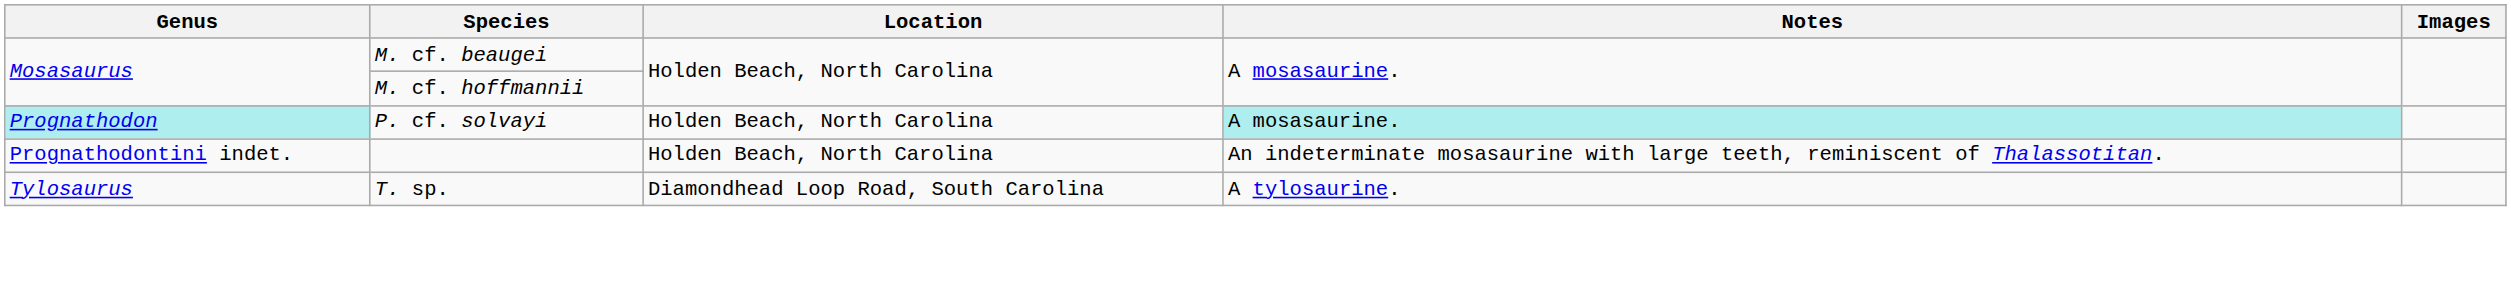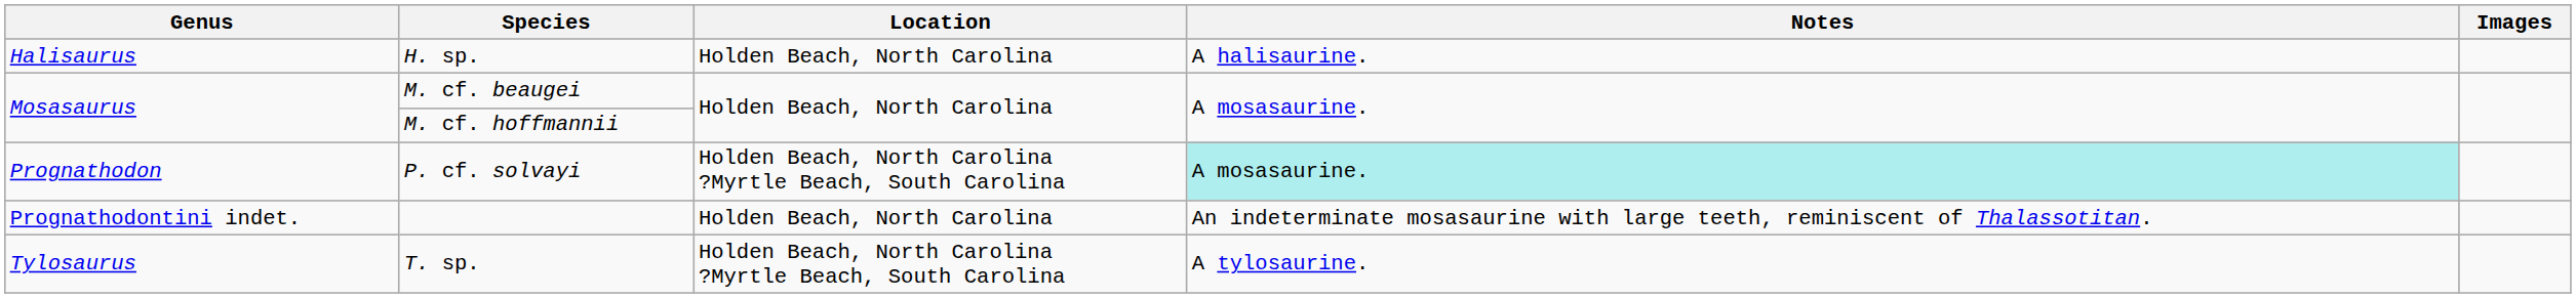+ row: Halisaurus | H. sp. | Holden Beach, North Carolina | A halisaurine.
P. cf. solvayi | Genus: paleturquoise background -> no background
P. cf. solvayi | Location: Holden Beach, North Carolina -> Holden Beach, North Carolina ?Myrtle Beach, South Carolina
T. sp. | Location: Diamondhead Loop Road, South Carolina -> Holden Beach, North Carolina ?Myrtle Beach, South Carolina
